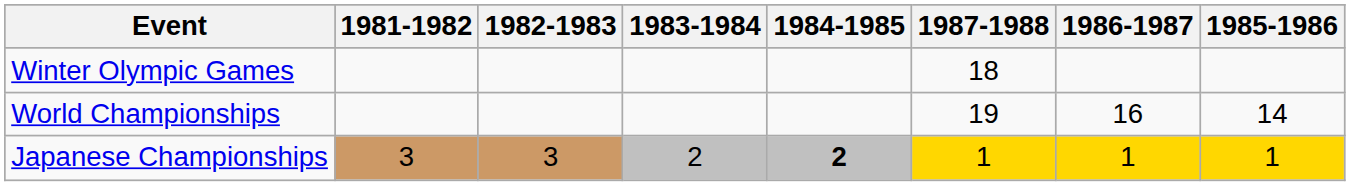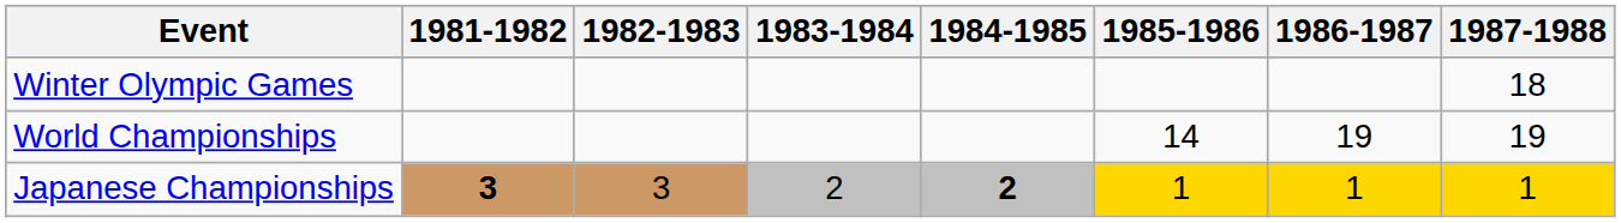columns swapped: 1985-1986 <-> 1987-1988
World Championships | 1986-1987: 16 -> 19
Japanese Championships | 1981-1982: normal -> bold
